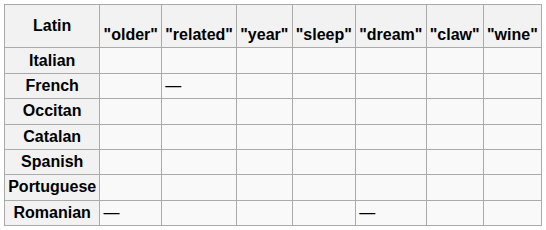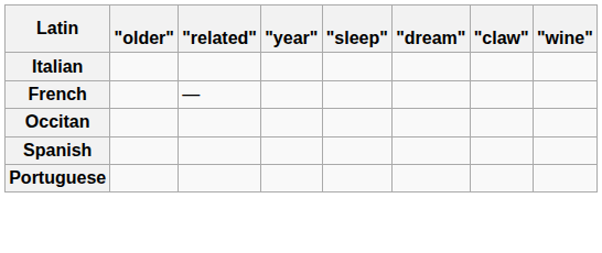- row: Catalan
- row: Romanian | — | —
